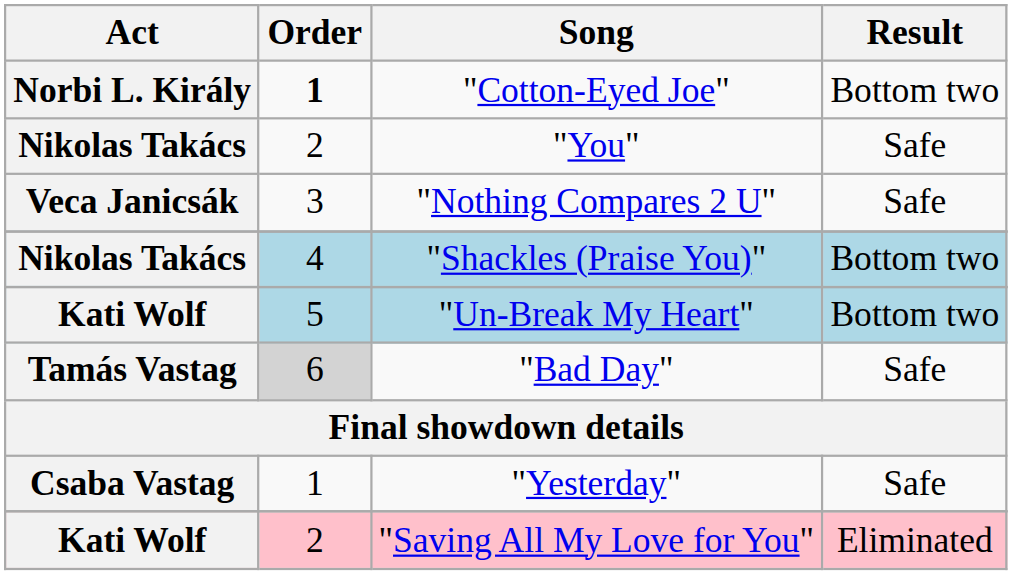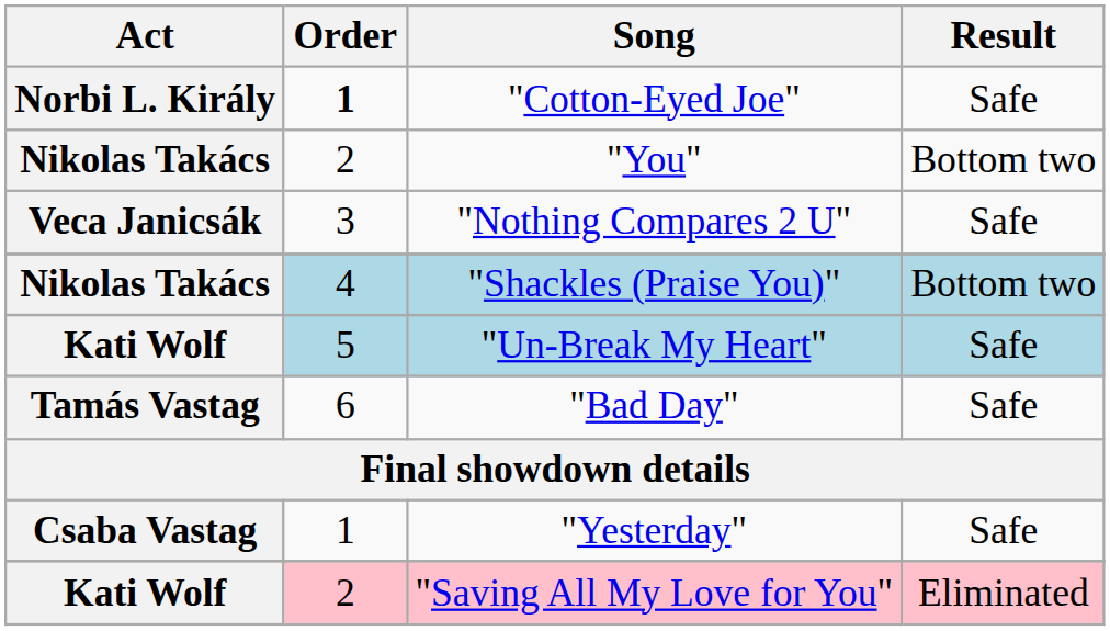"Cotton-Eyed Joe" | Result: Bottom two -> Safe
"You" | Result: Safe -> Bottom two
"Un-Break My Heart" | Result: Bottom two -> Safe
"Bad Day" | Order: lightgrey background -> no background
